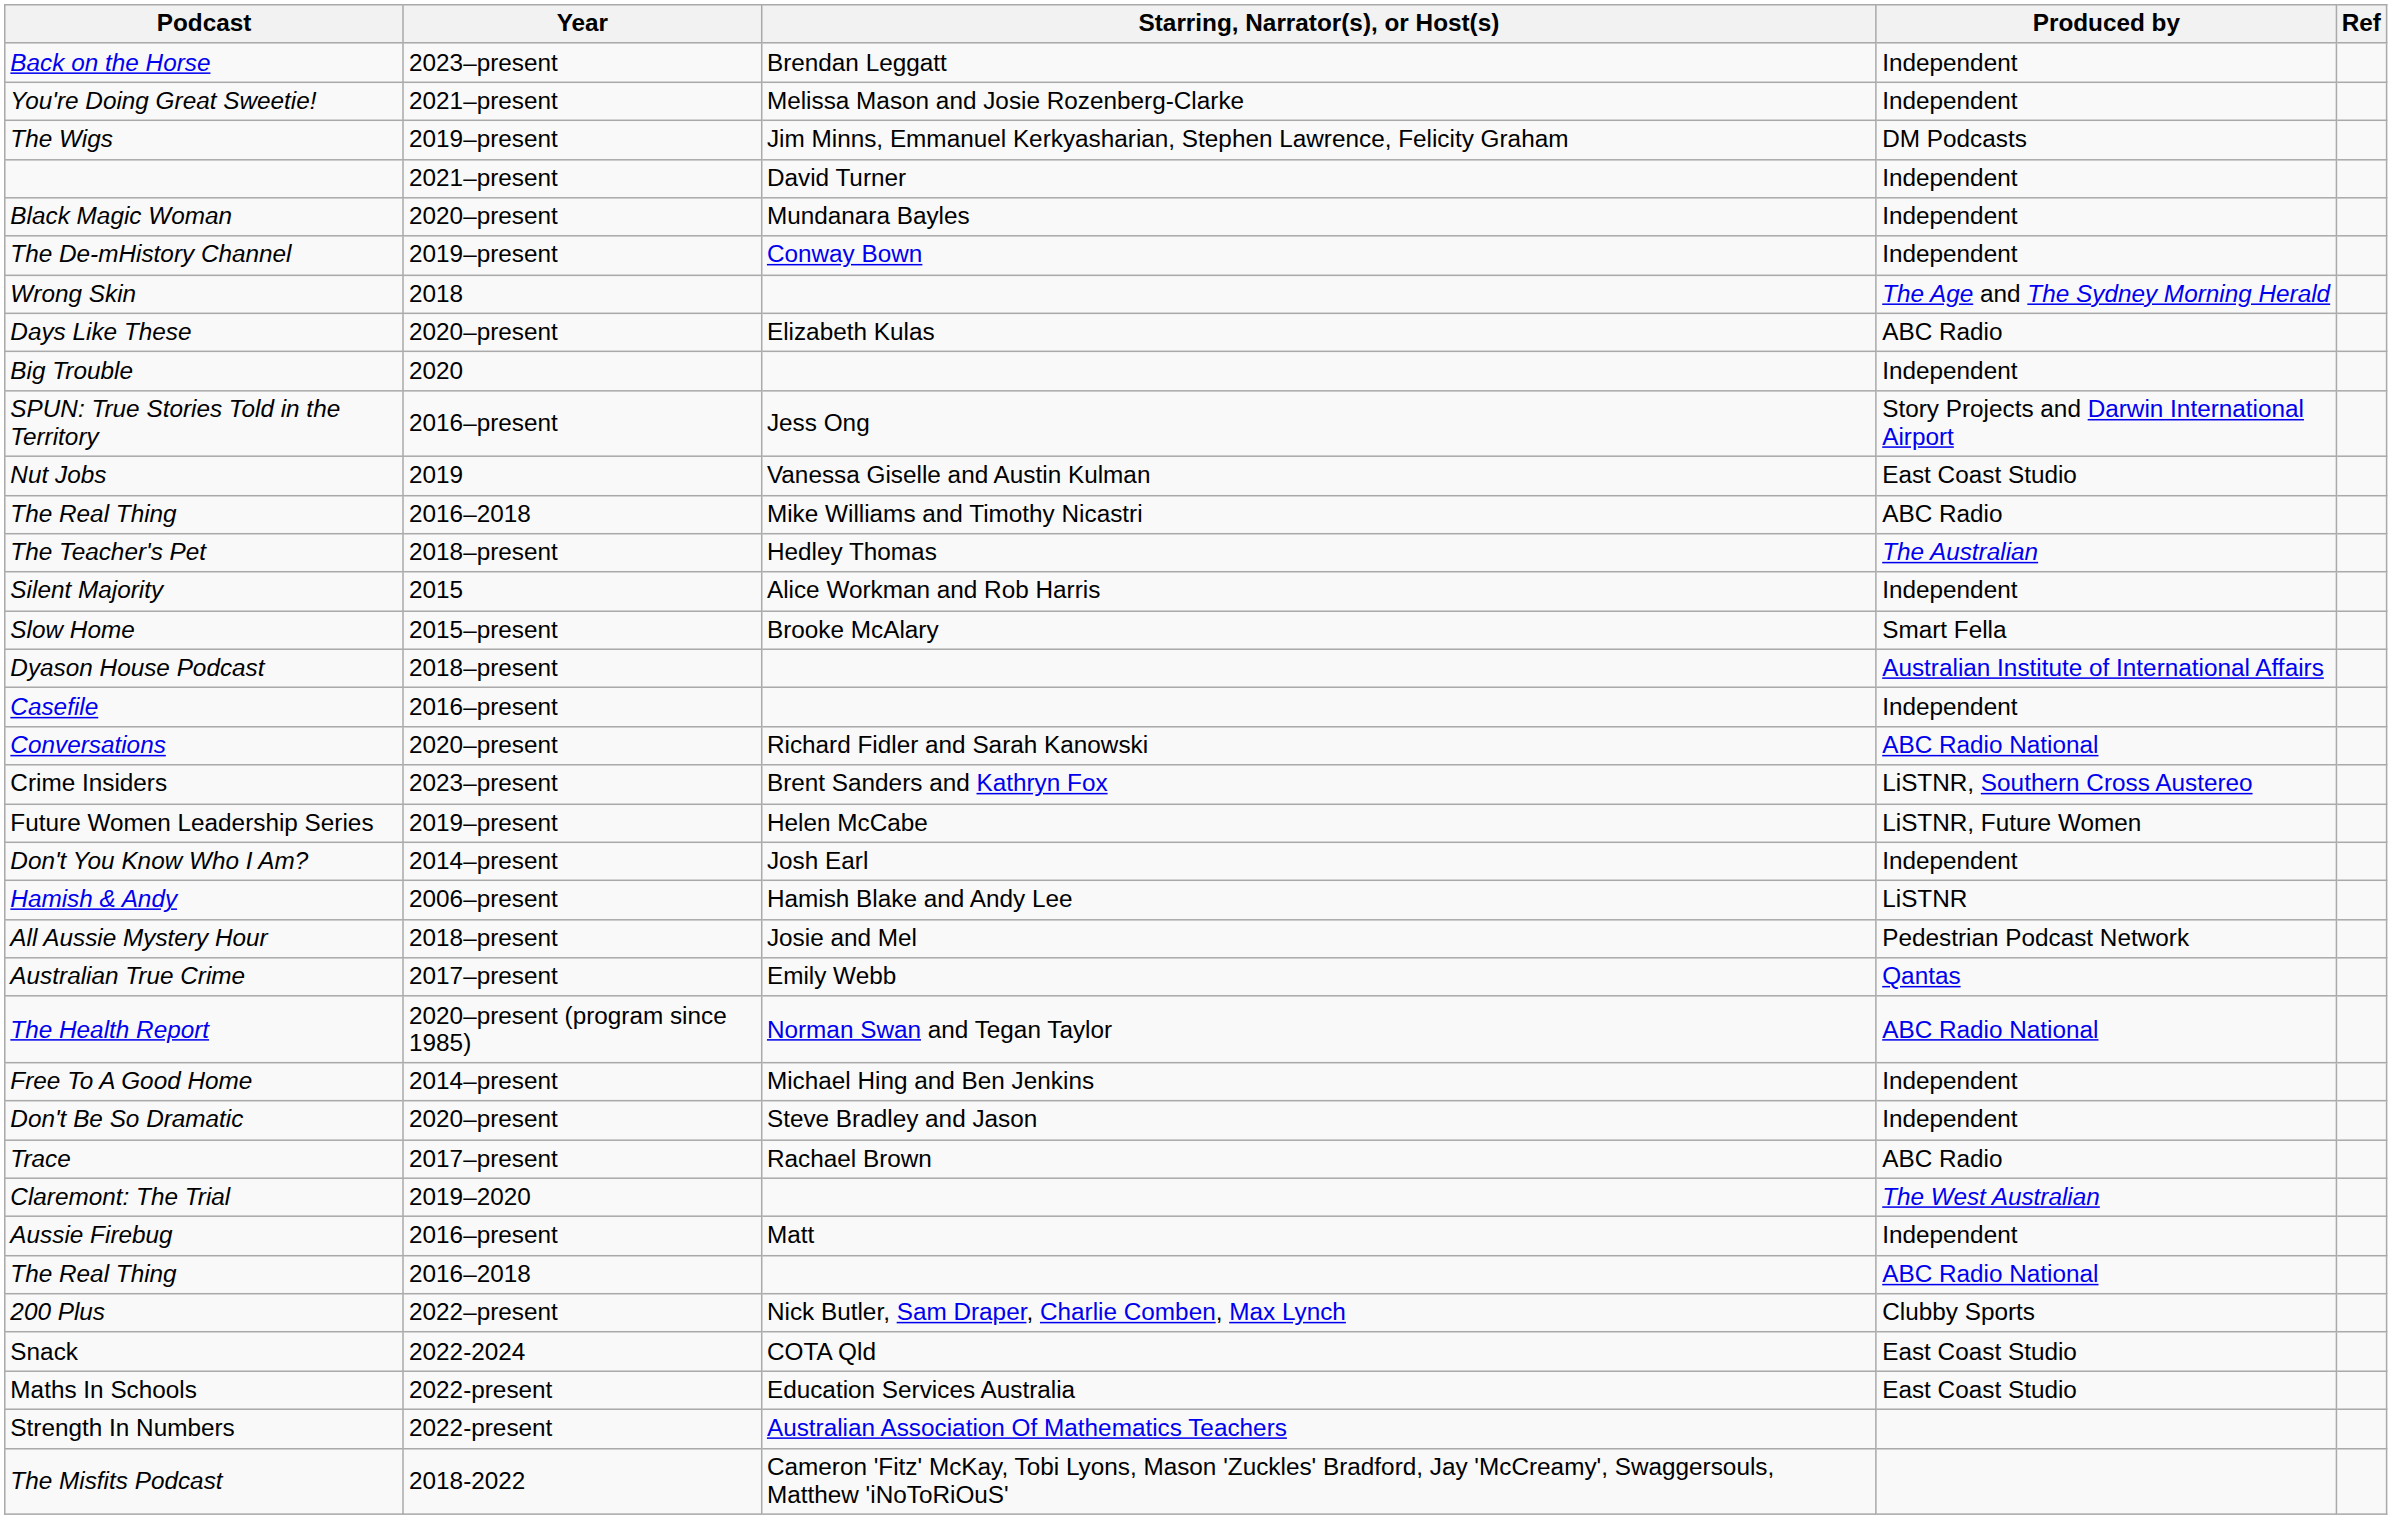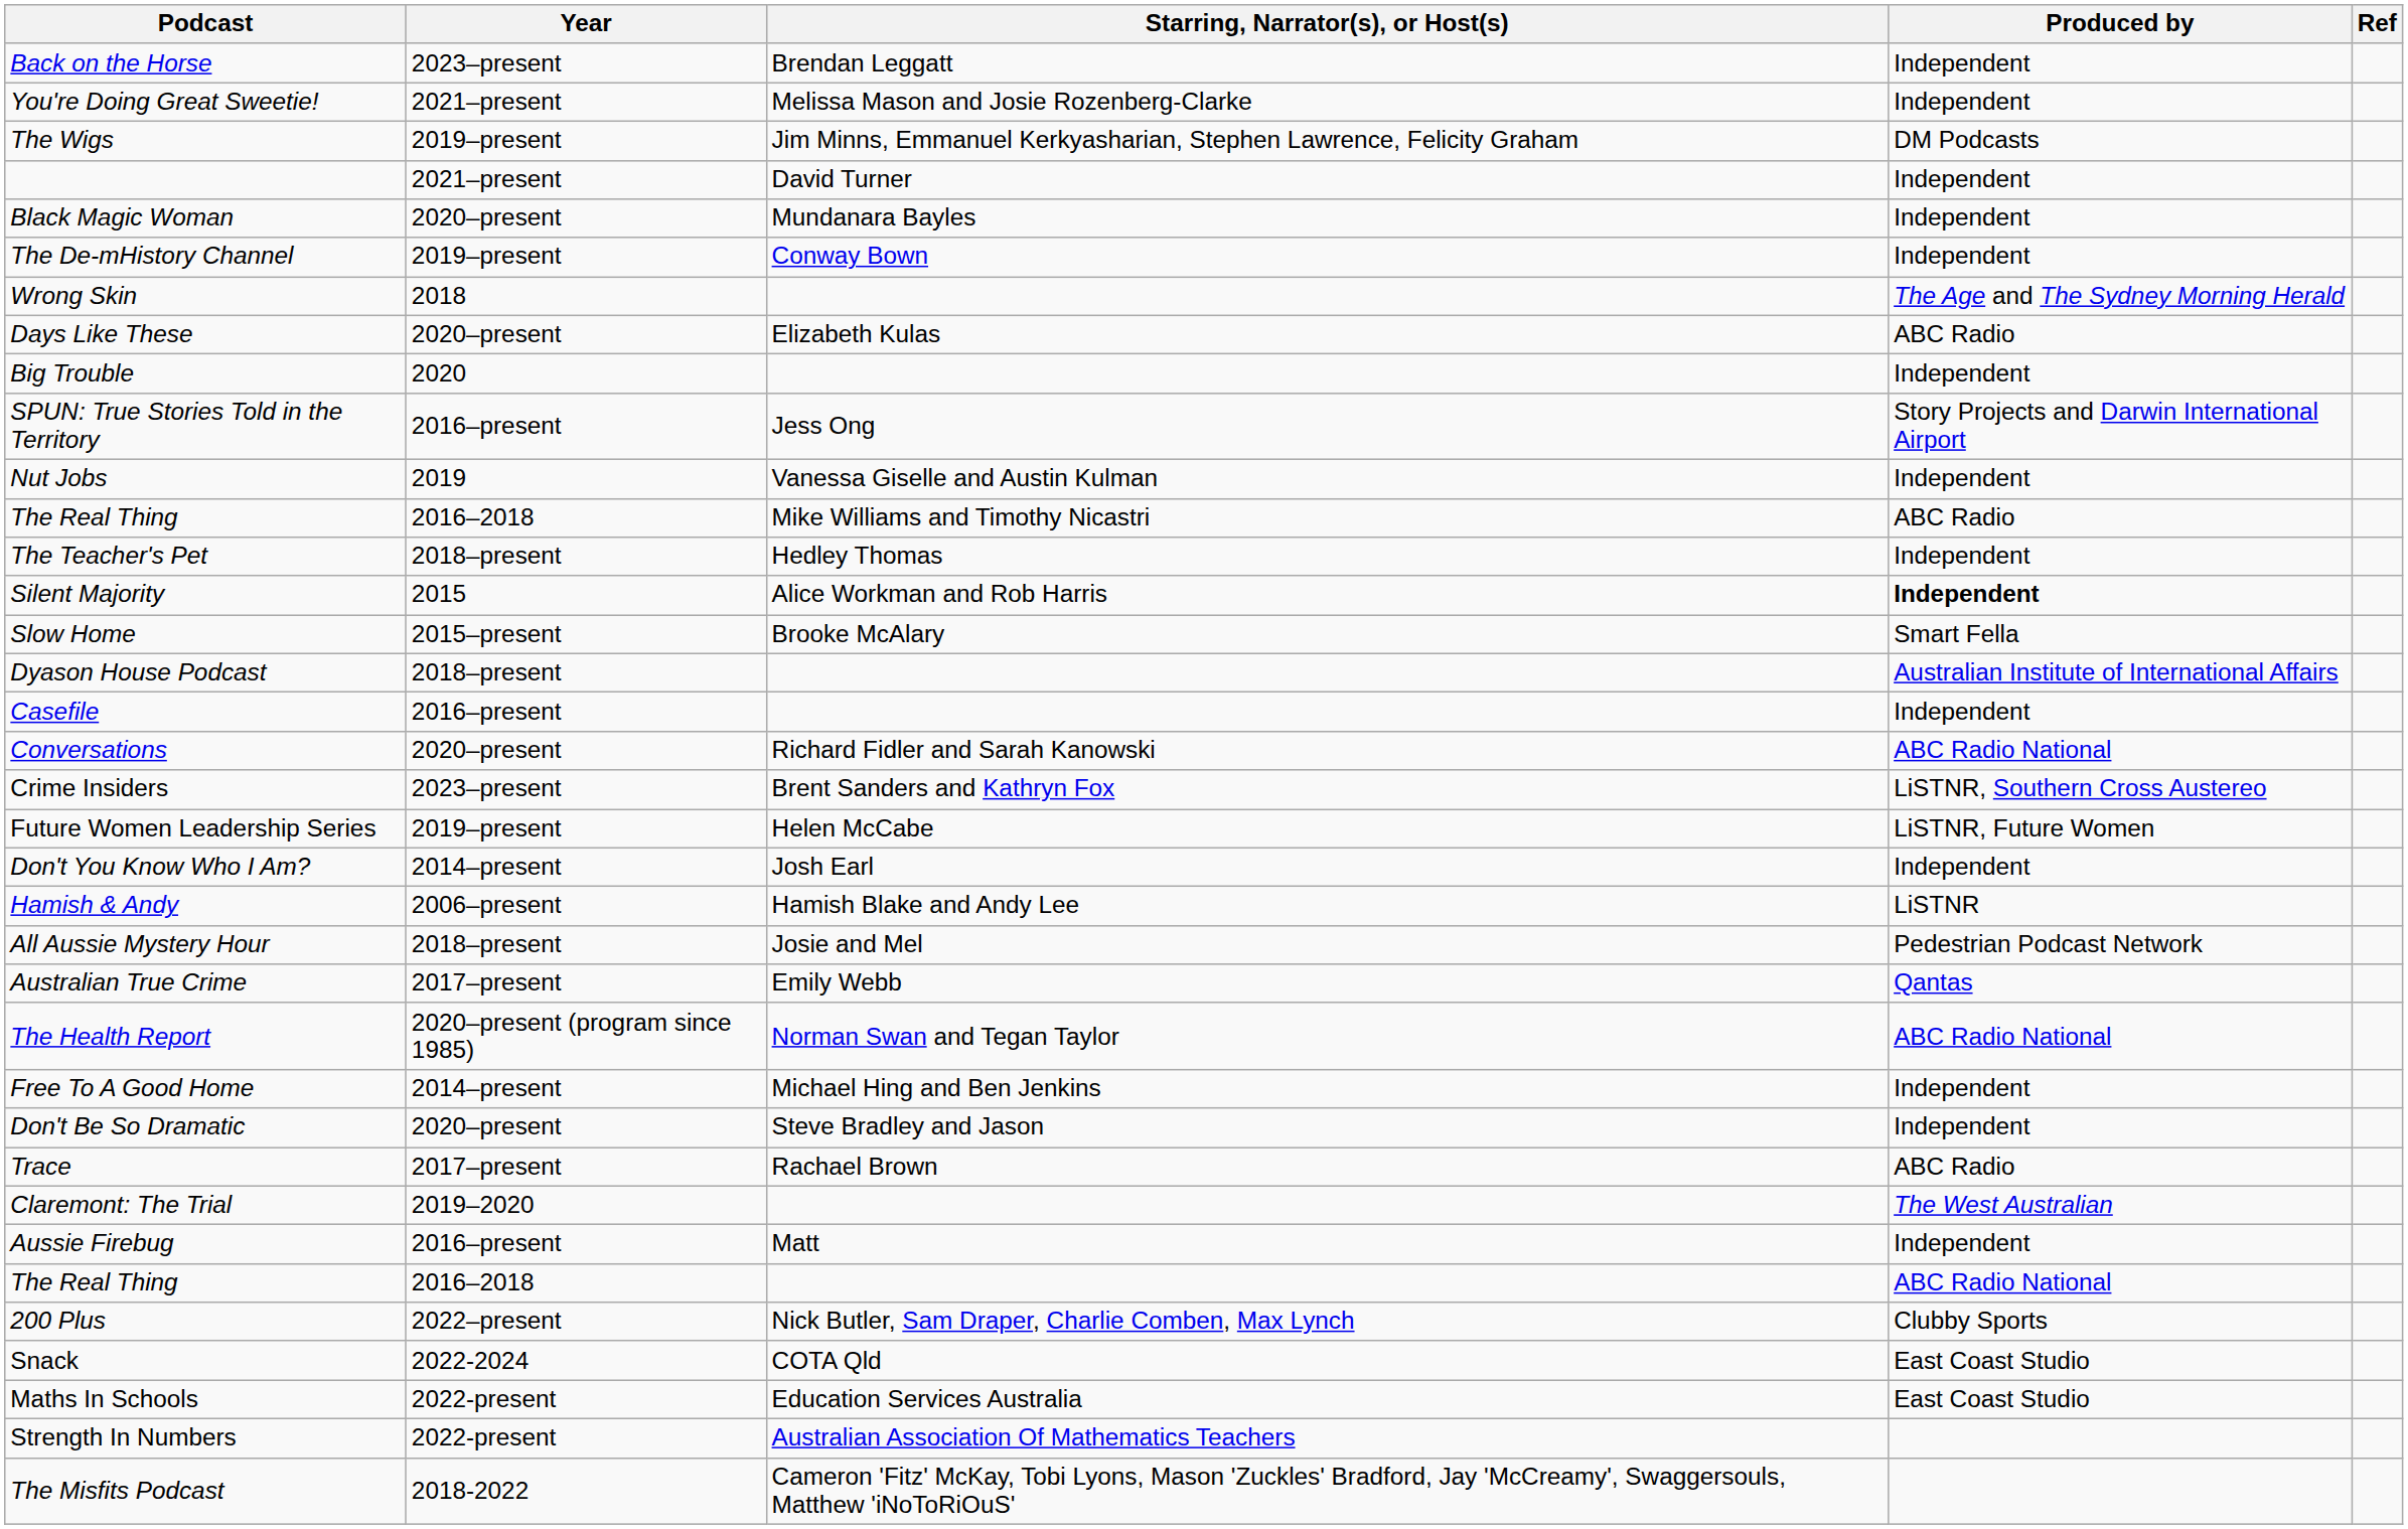Nut Jobs | Produced by: East Coast Studio -> Independent
The Teacher's Pet | Produced by: The Australian -> Independent
Silent Majority | Produced by: normal -> bold
